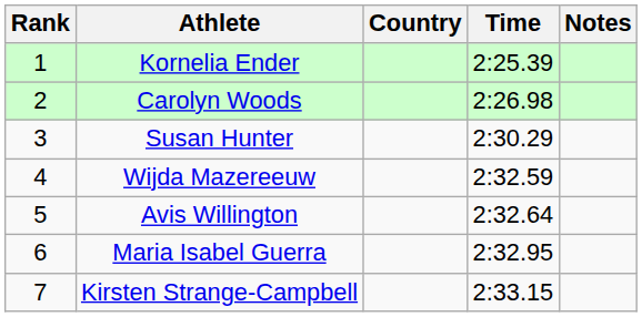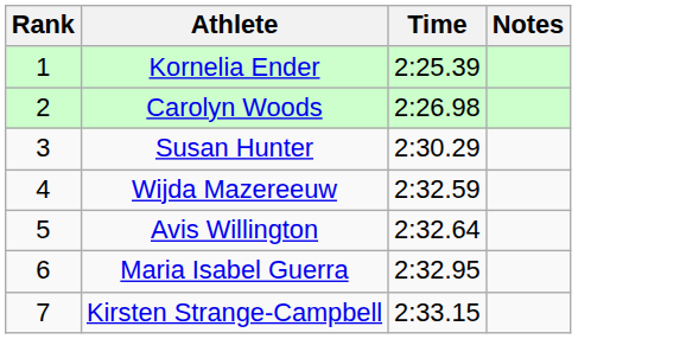- column: Country
